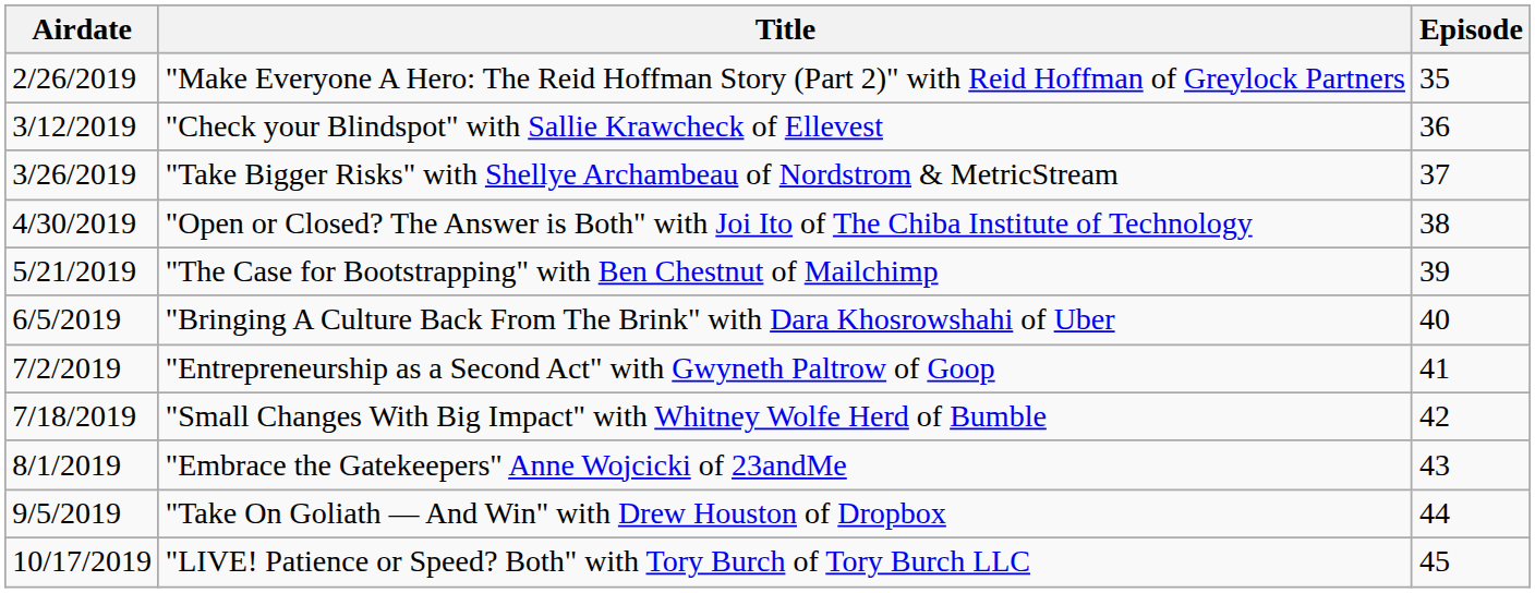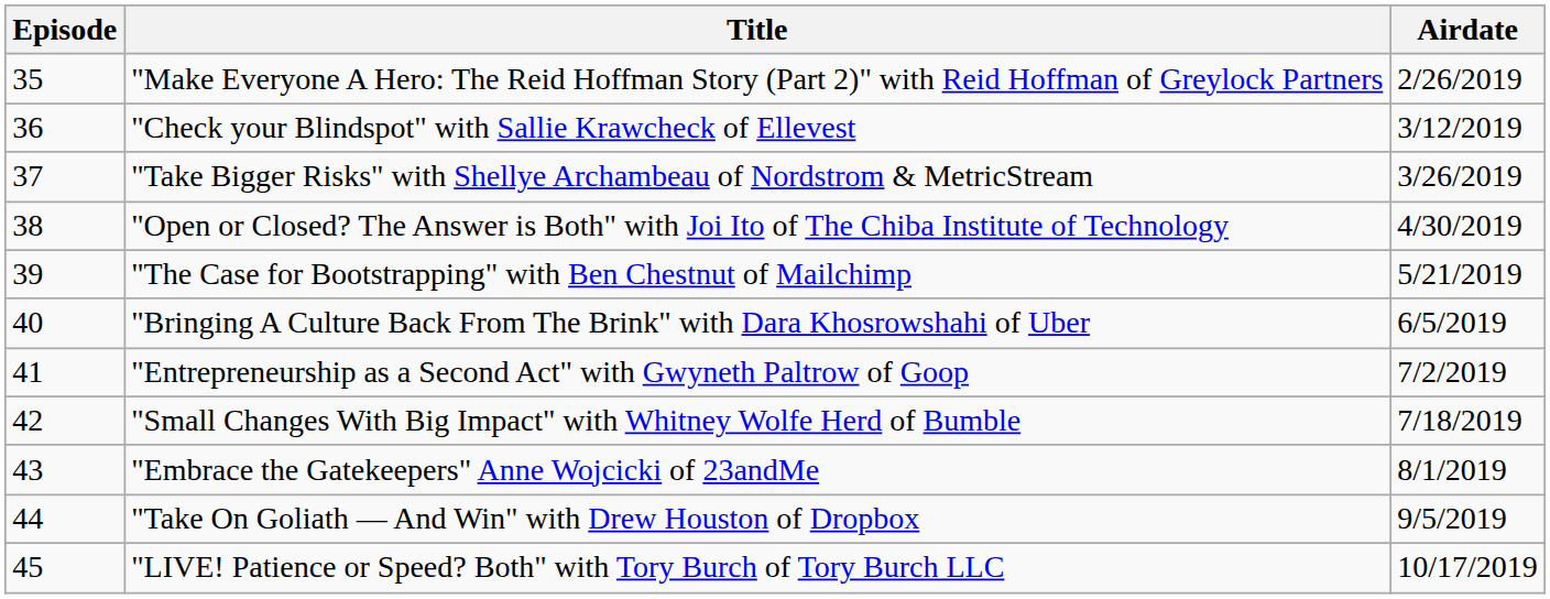columns swapped: Episode <-> Airdate
